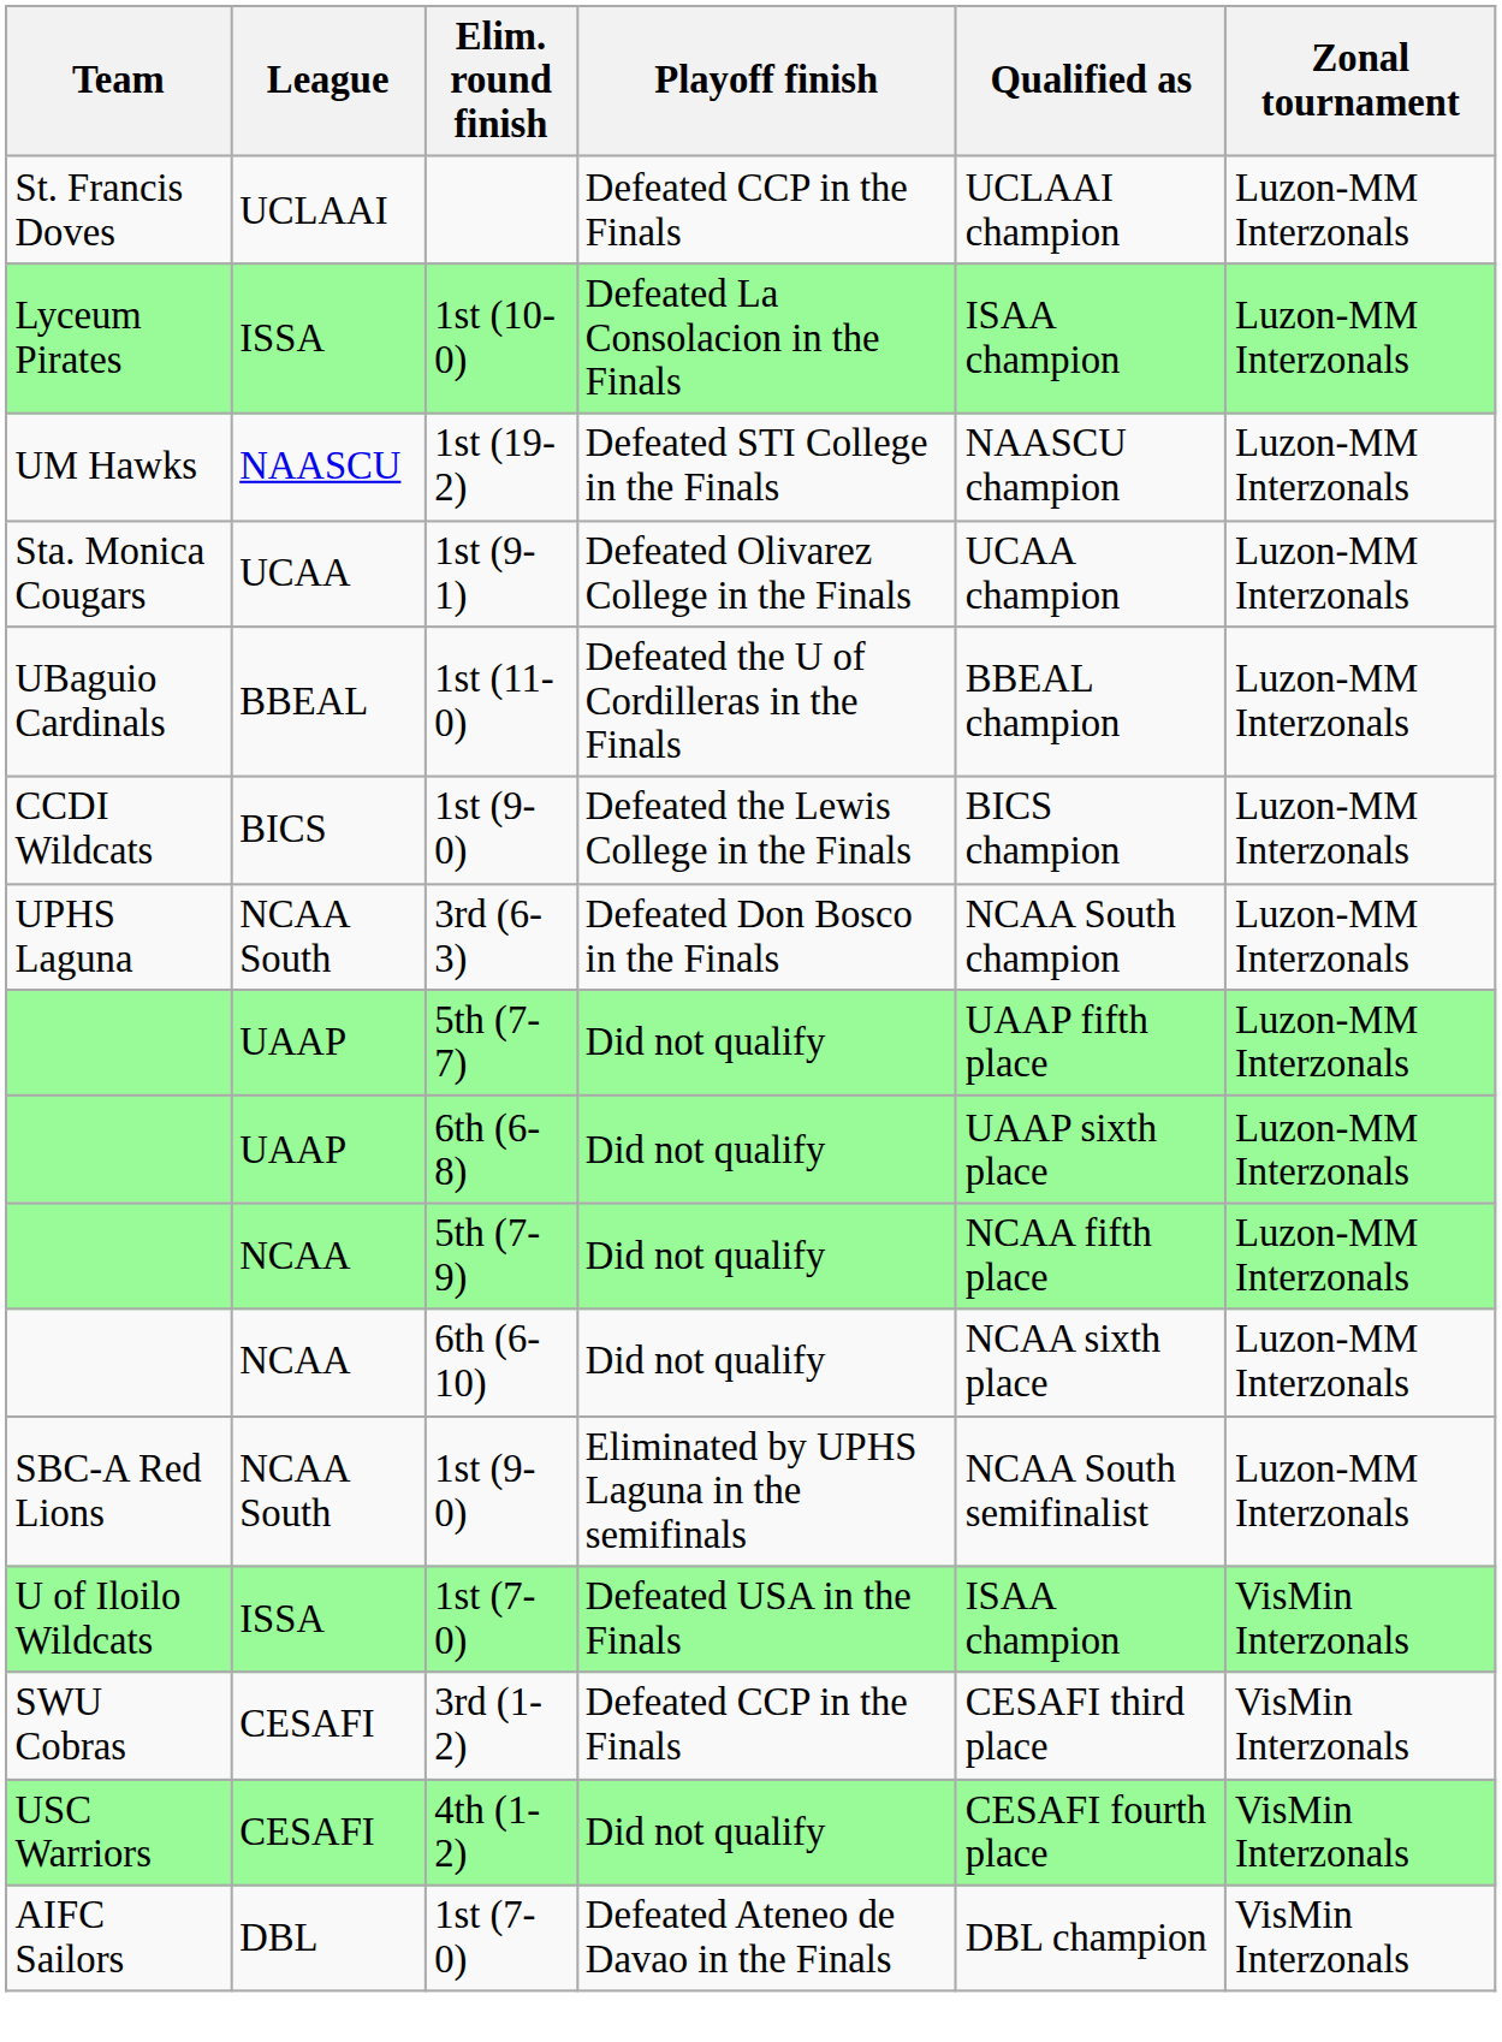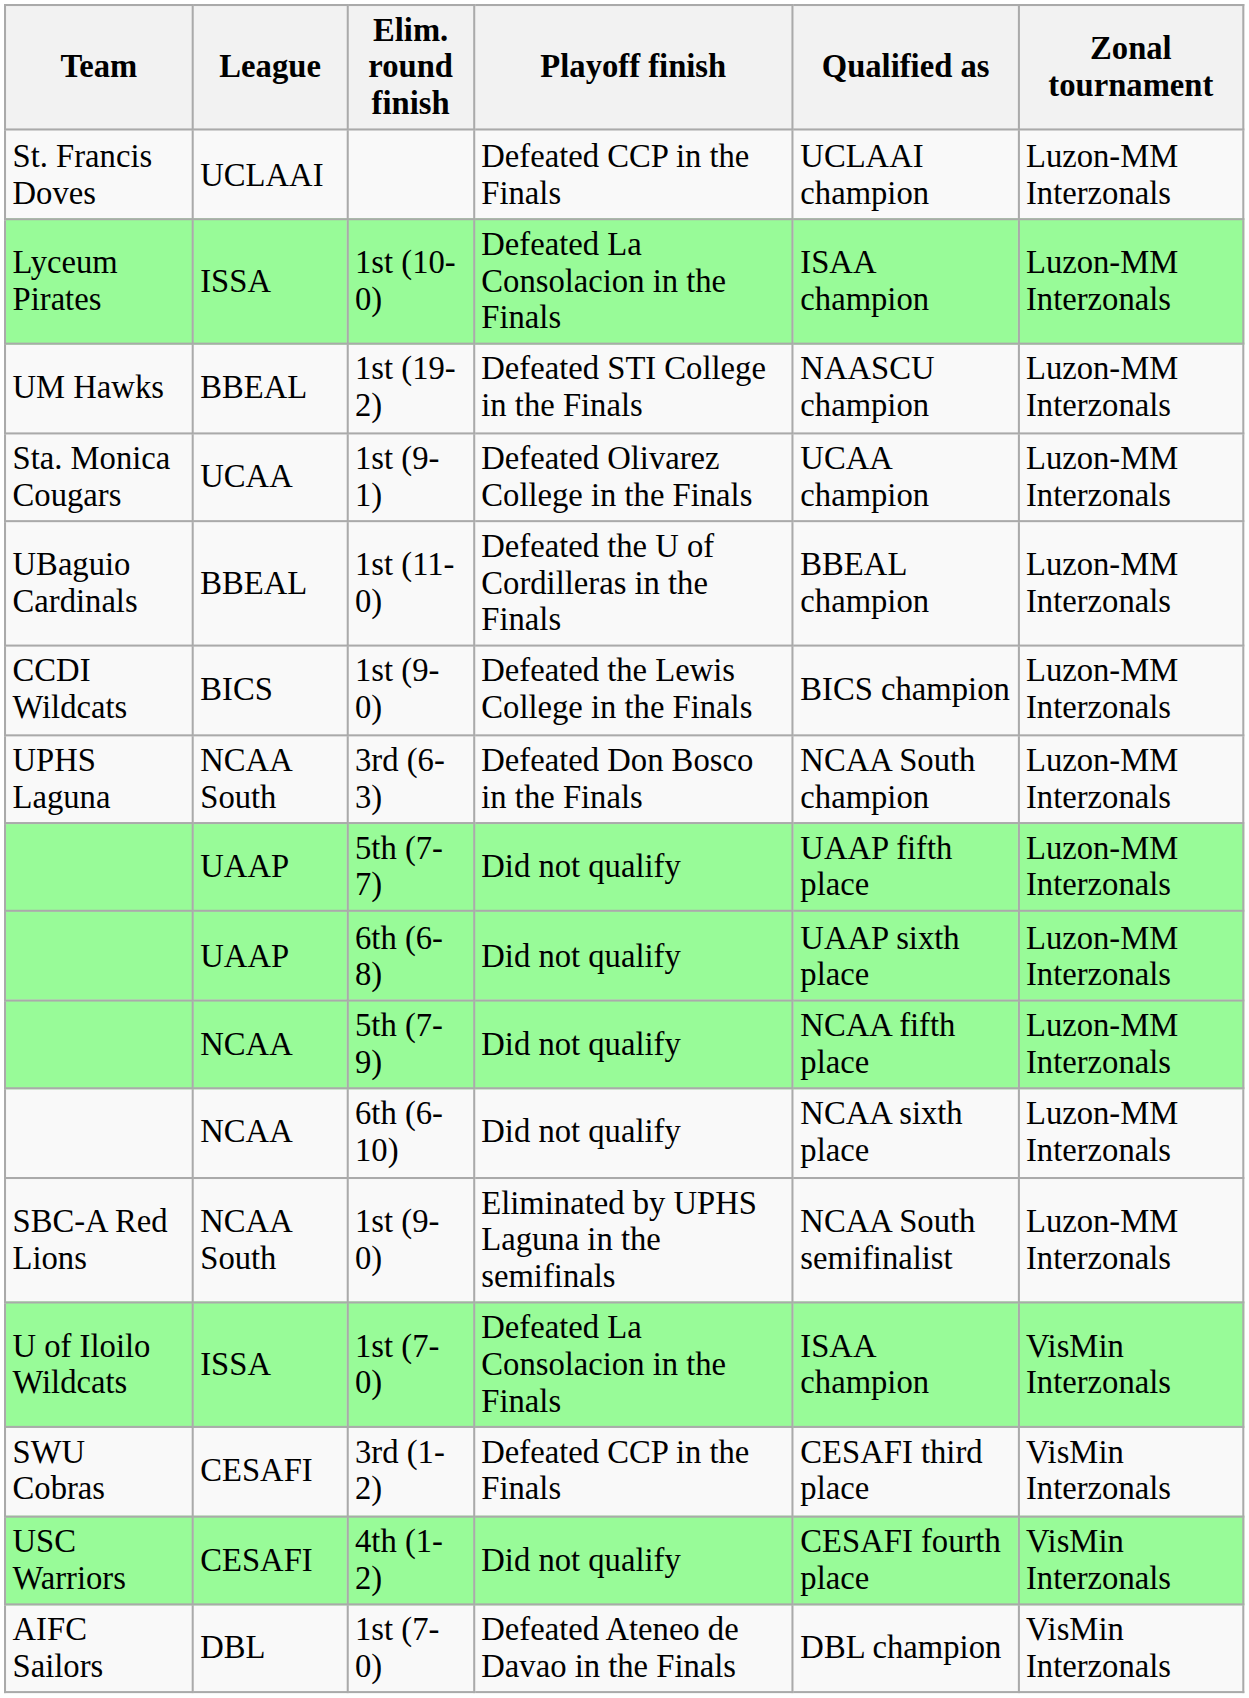1st (19-2) | League: NAASCU -> BBEAL
U of Iloilo Wildcats / 1st (7-0) | Playoff finish: Defeated USA in the Finals -> Defeated La Consolacion in the Finals
